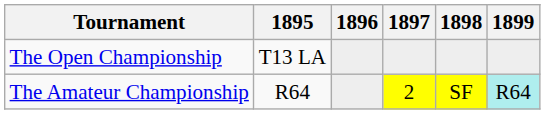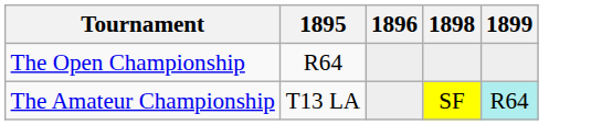- column: 1897 | 2
The Open Championship | 1895: T13 LA -> R64
The Amateur Championship | 1895: R64 -> T13 LA
